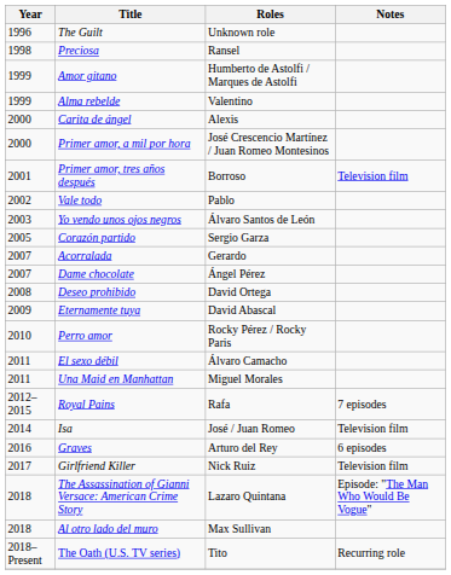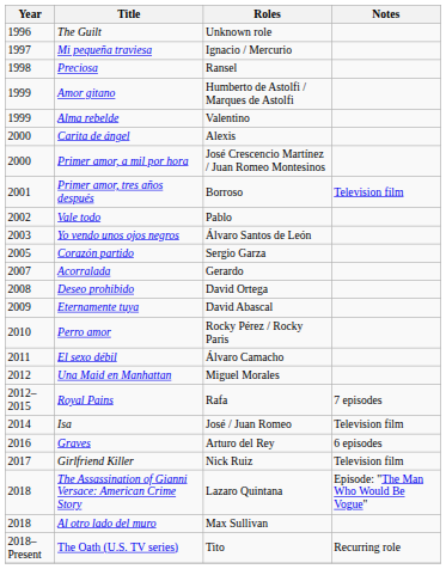+ row: 1997 | Mi pequeña traviesa | Ignacio / Mercurio
- row: 2007 | Dame chocolate | Ángel Pérez
Una Maid en Manhattan | Year: 2011 -> 2012
